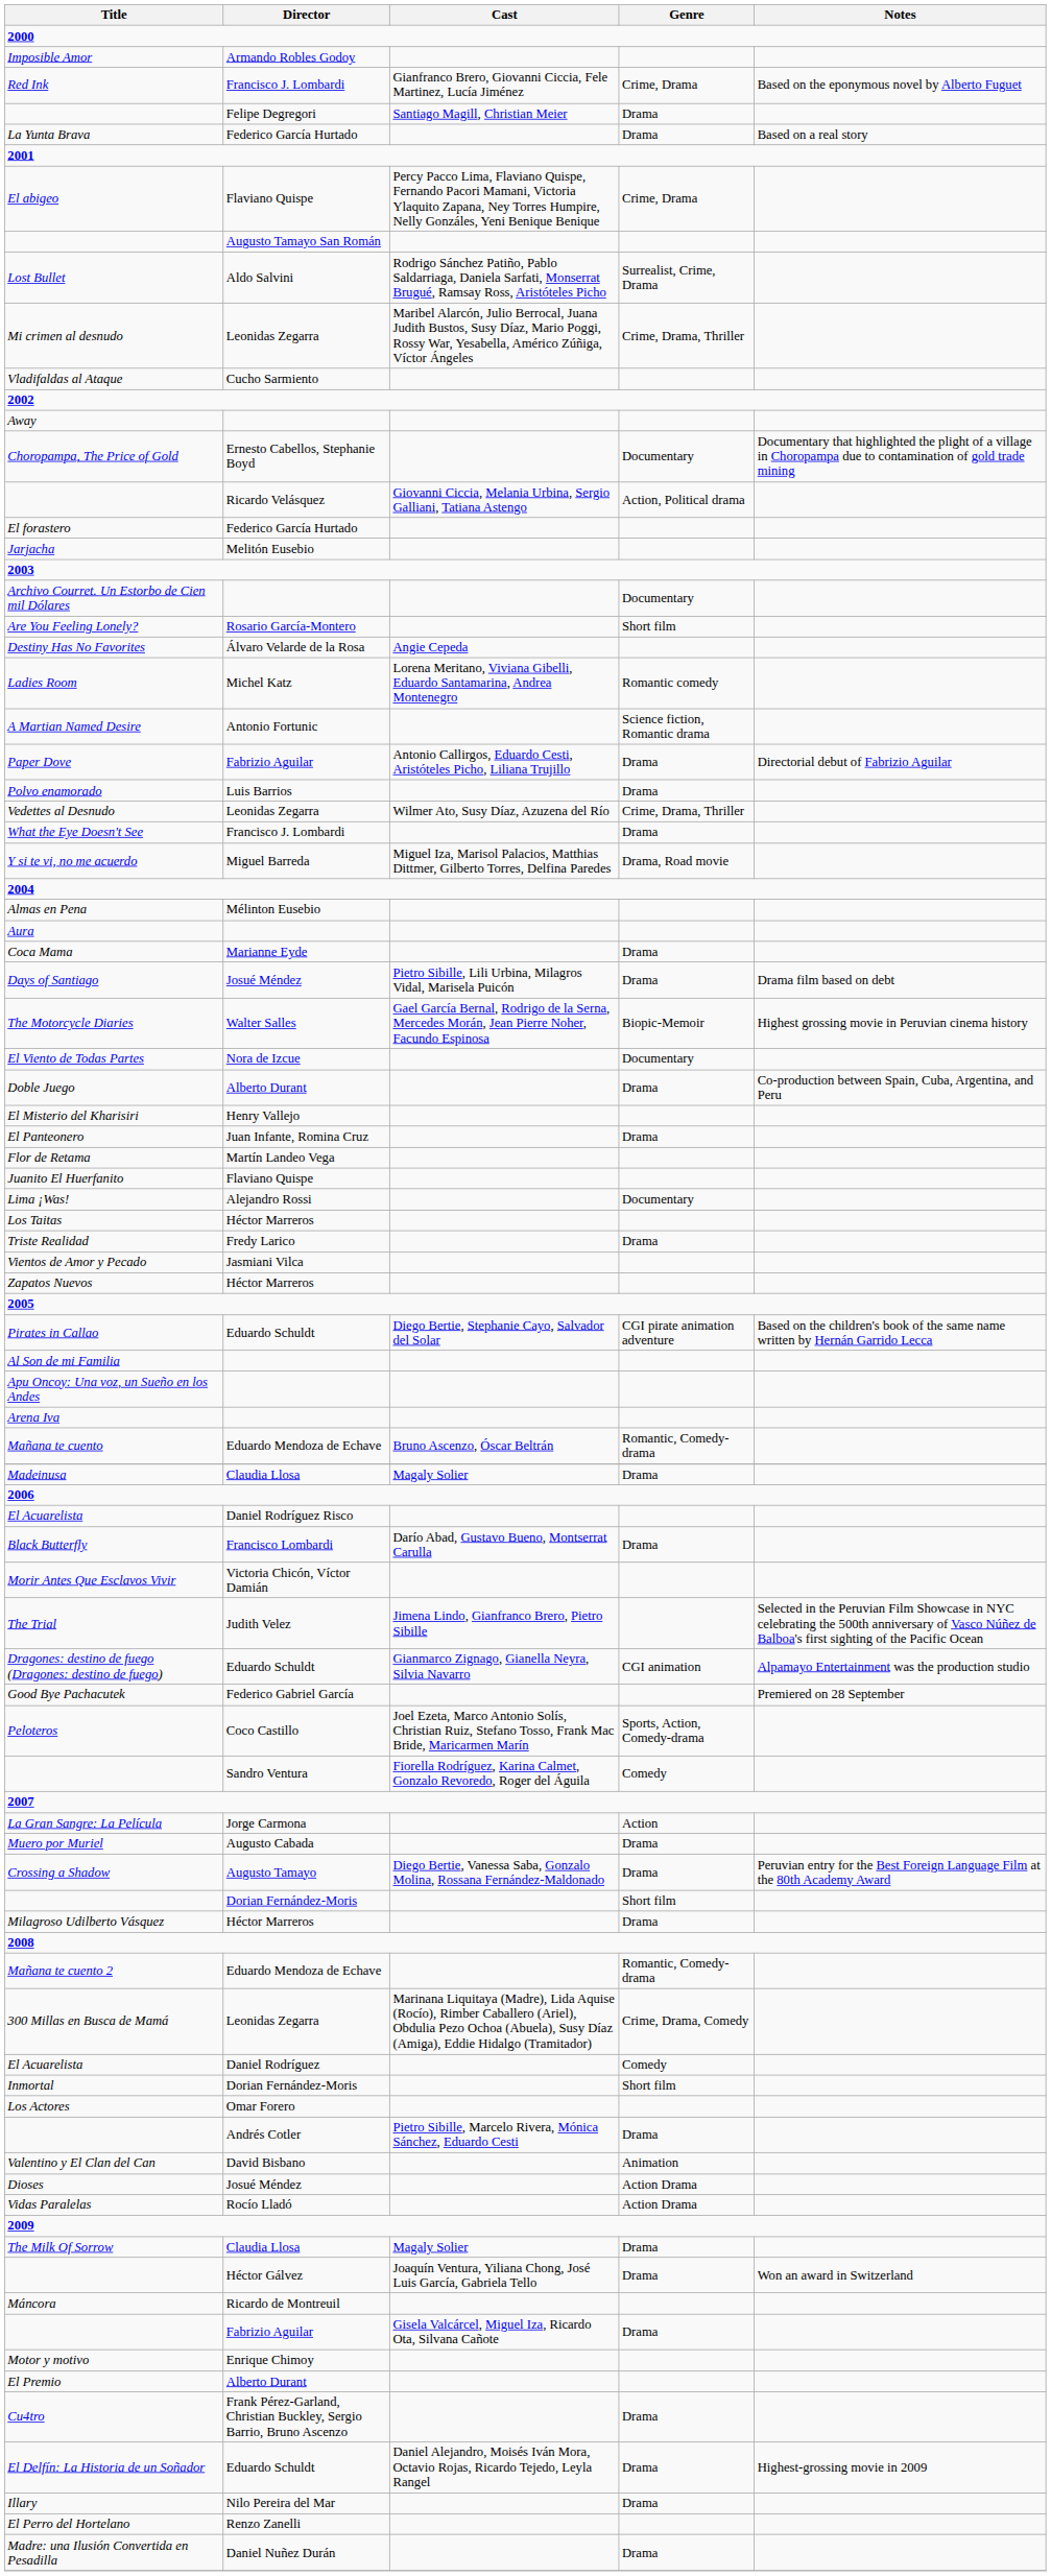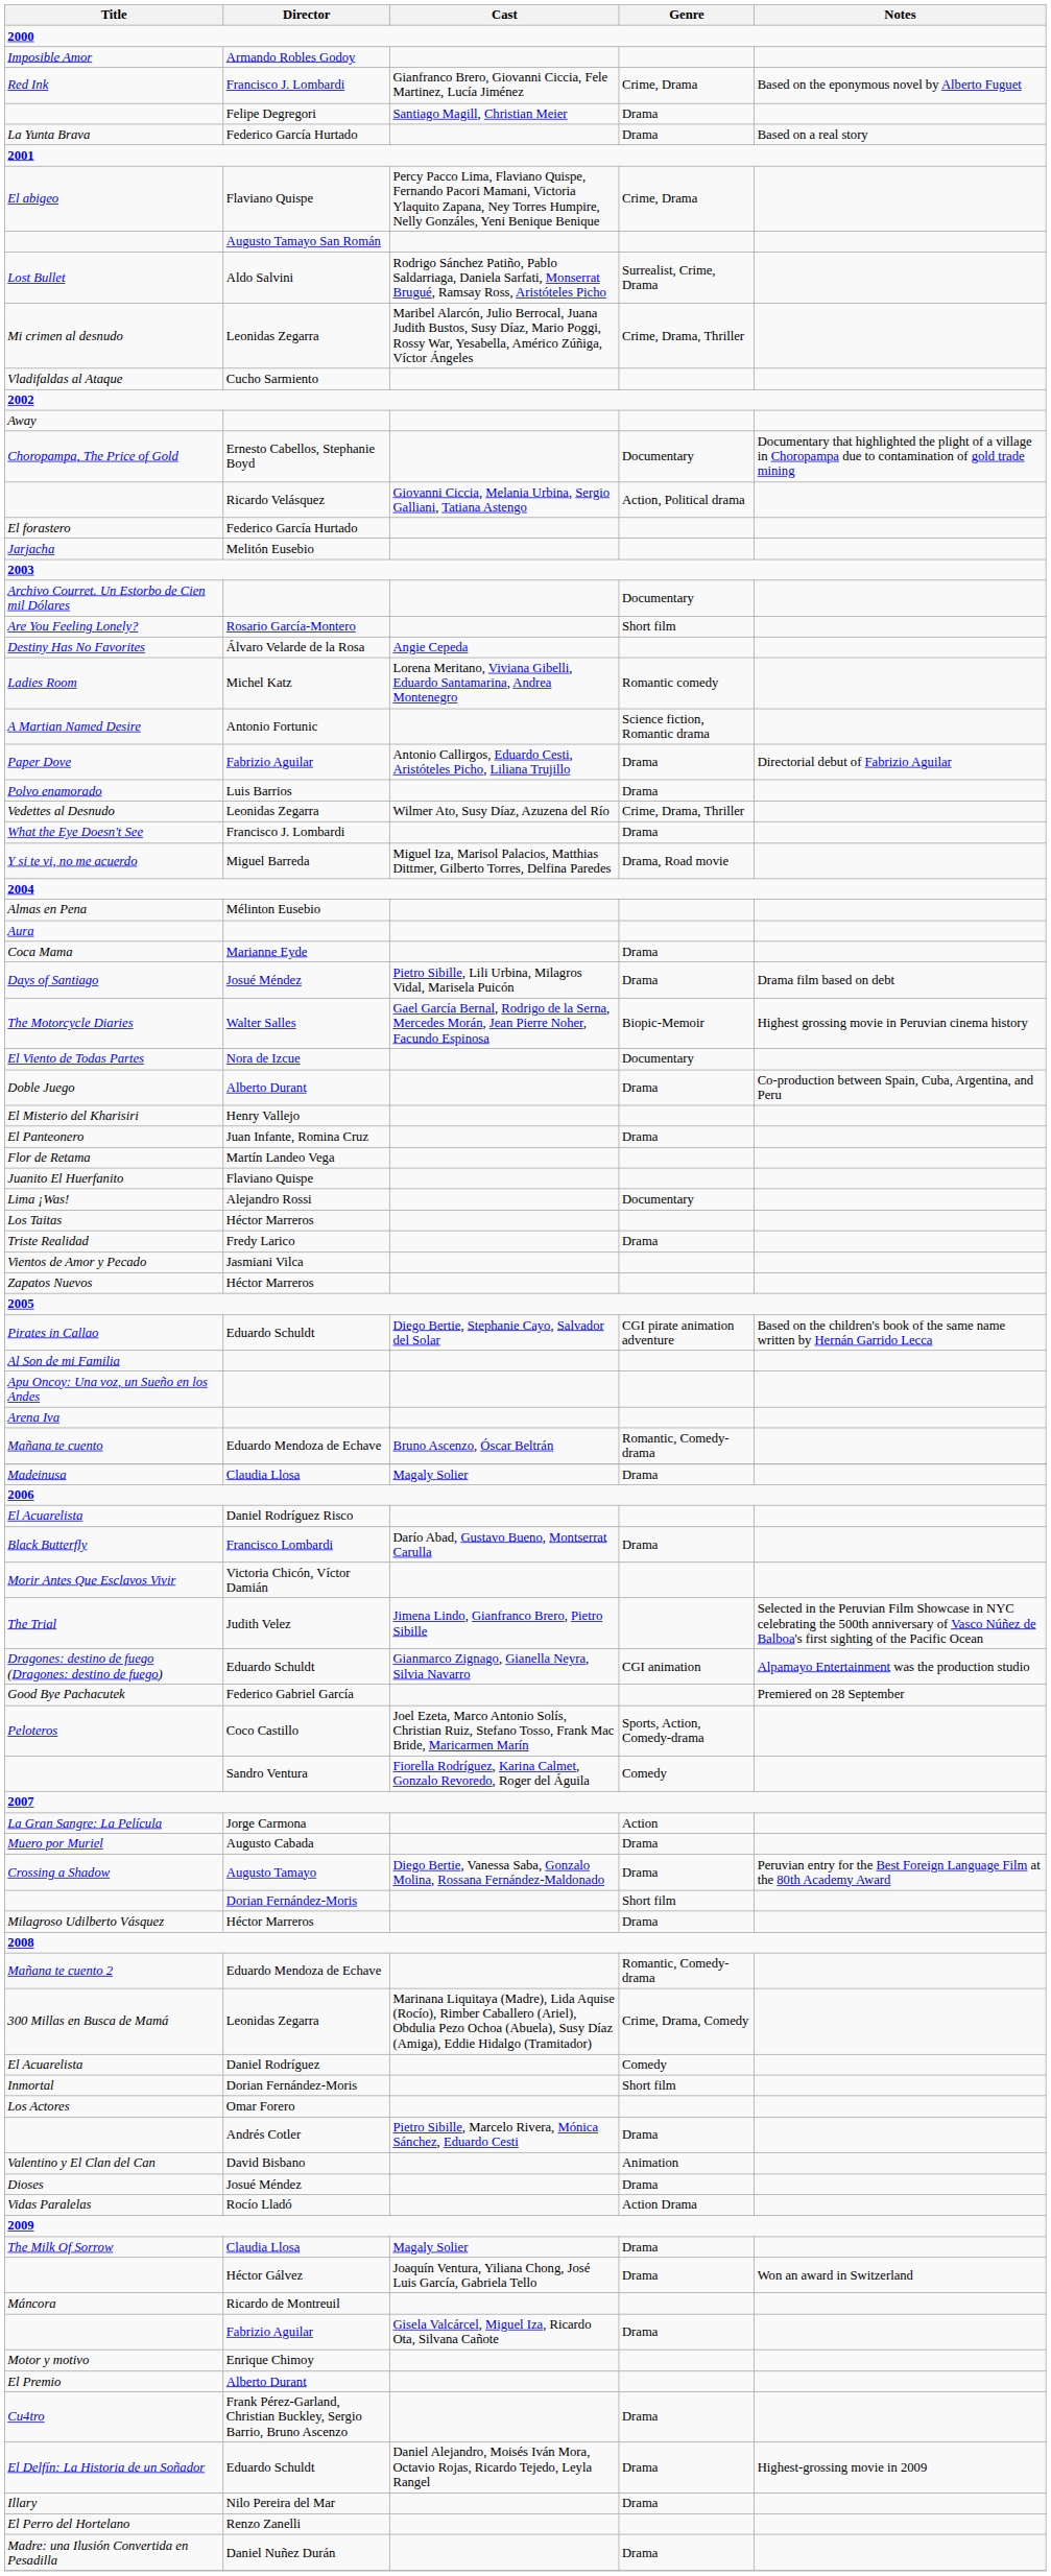Dioses | Genre: Action Drama -> Drama
